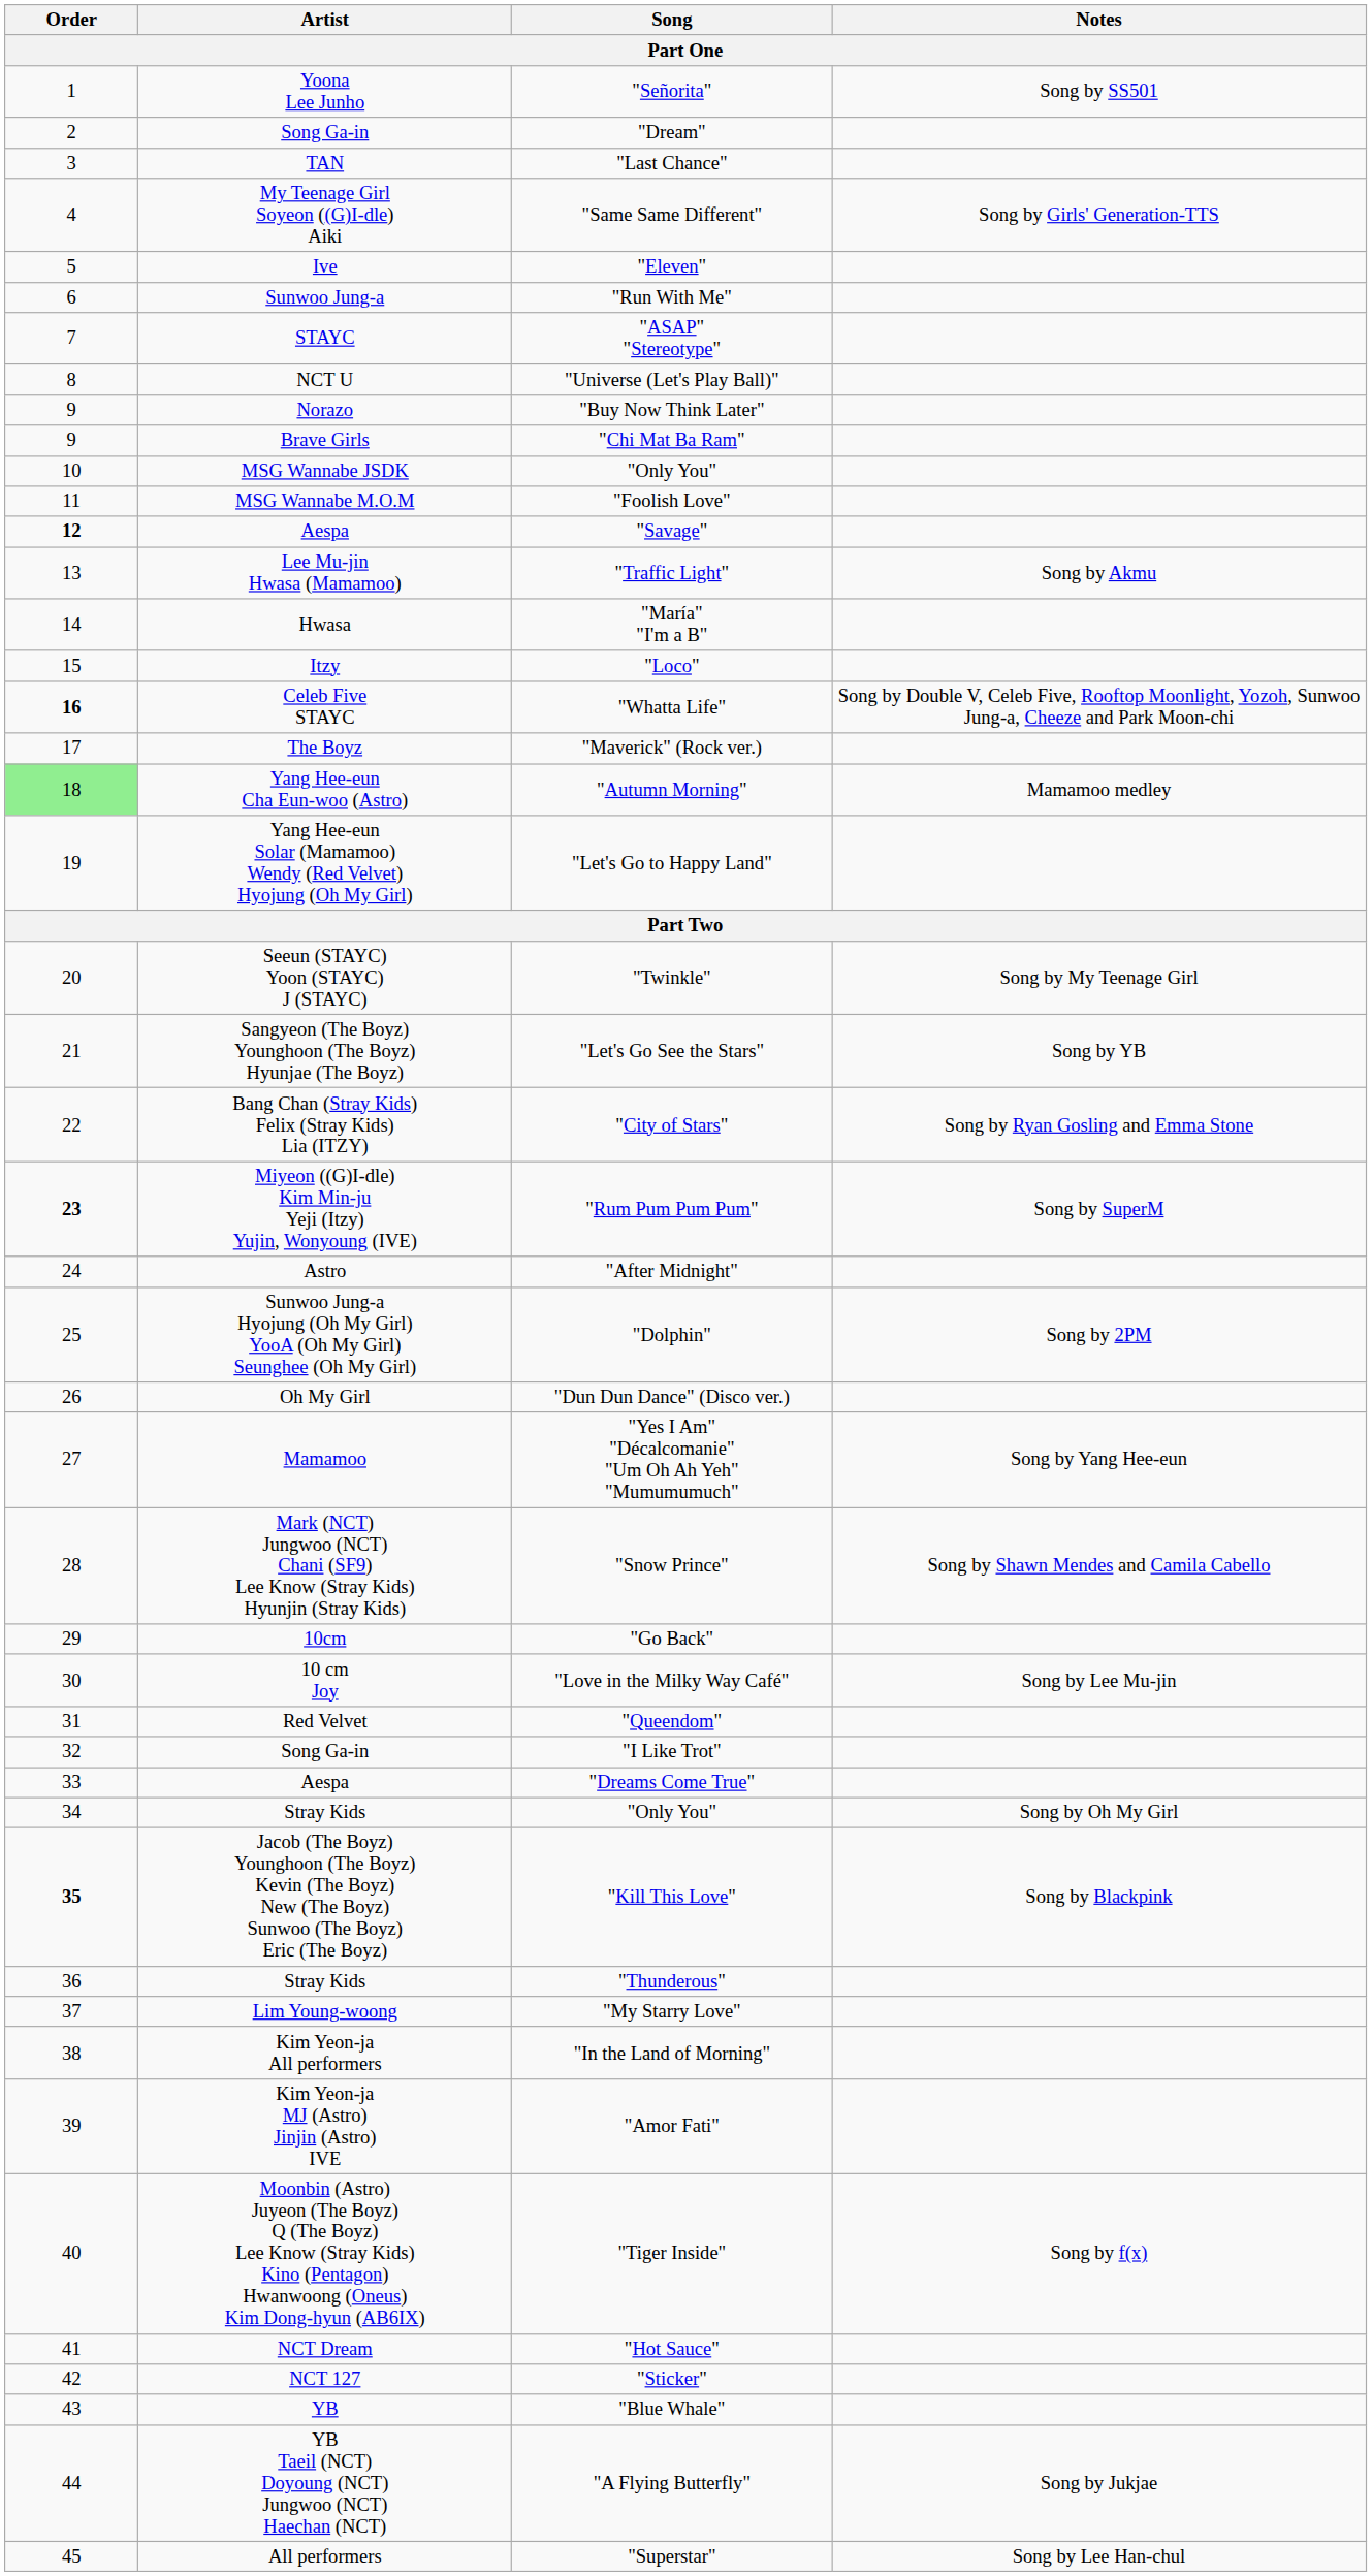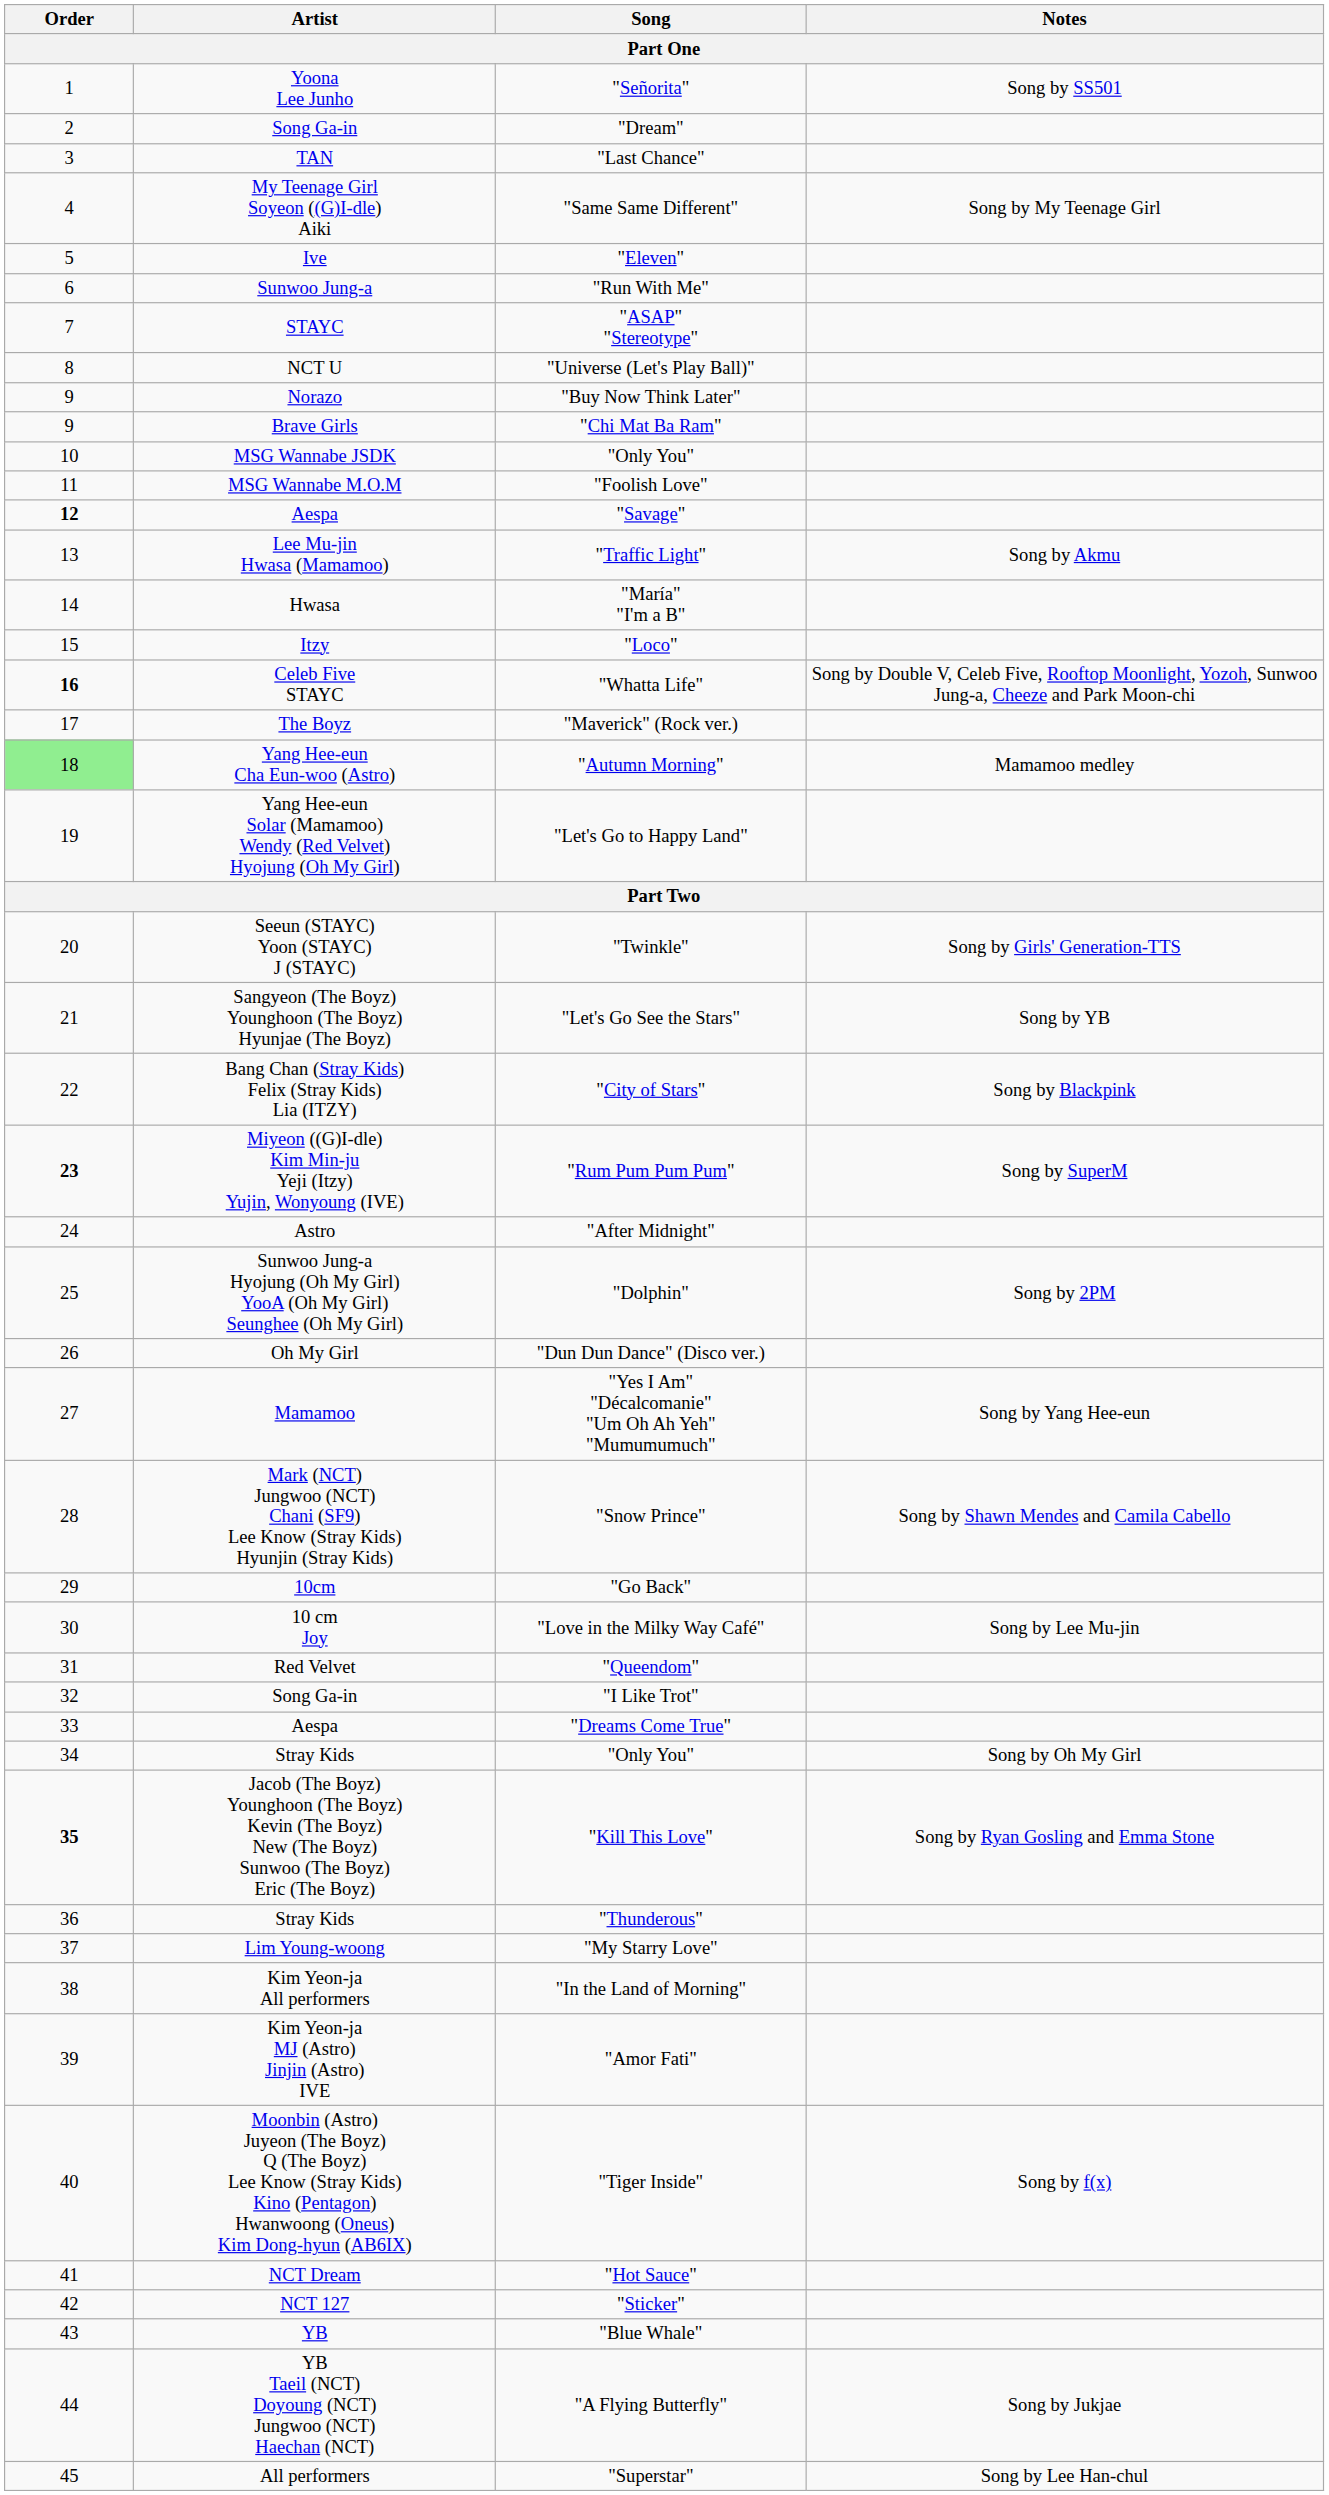"Same Same Different" | Notes: Song by Girls' Generation-TTS -> Song by My Teenage Girl
"Twinkle" | Notes: Song by My Teenage Girl -> Song by Girls' Generation-TTS
"City of Stars" | Notes: Song by Ryan Gosling and Emma Stone -> Song by Blackpink
"Kill This Love" | Notes: Song by Blackpink -> Song by Ryan Gosling and Emma Stone
